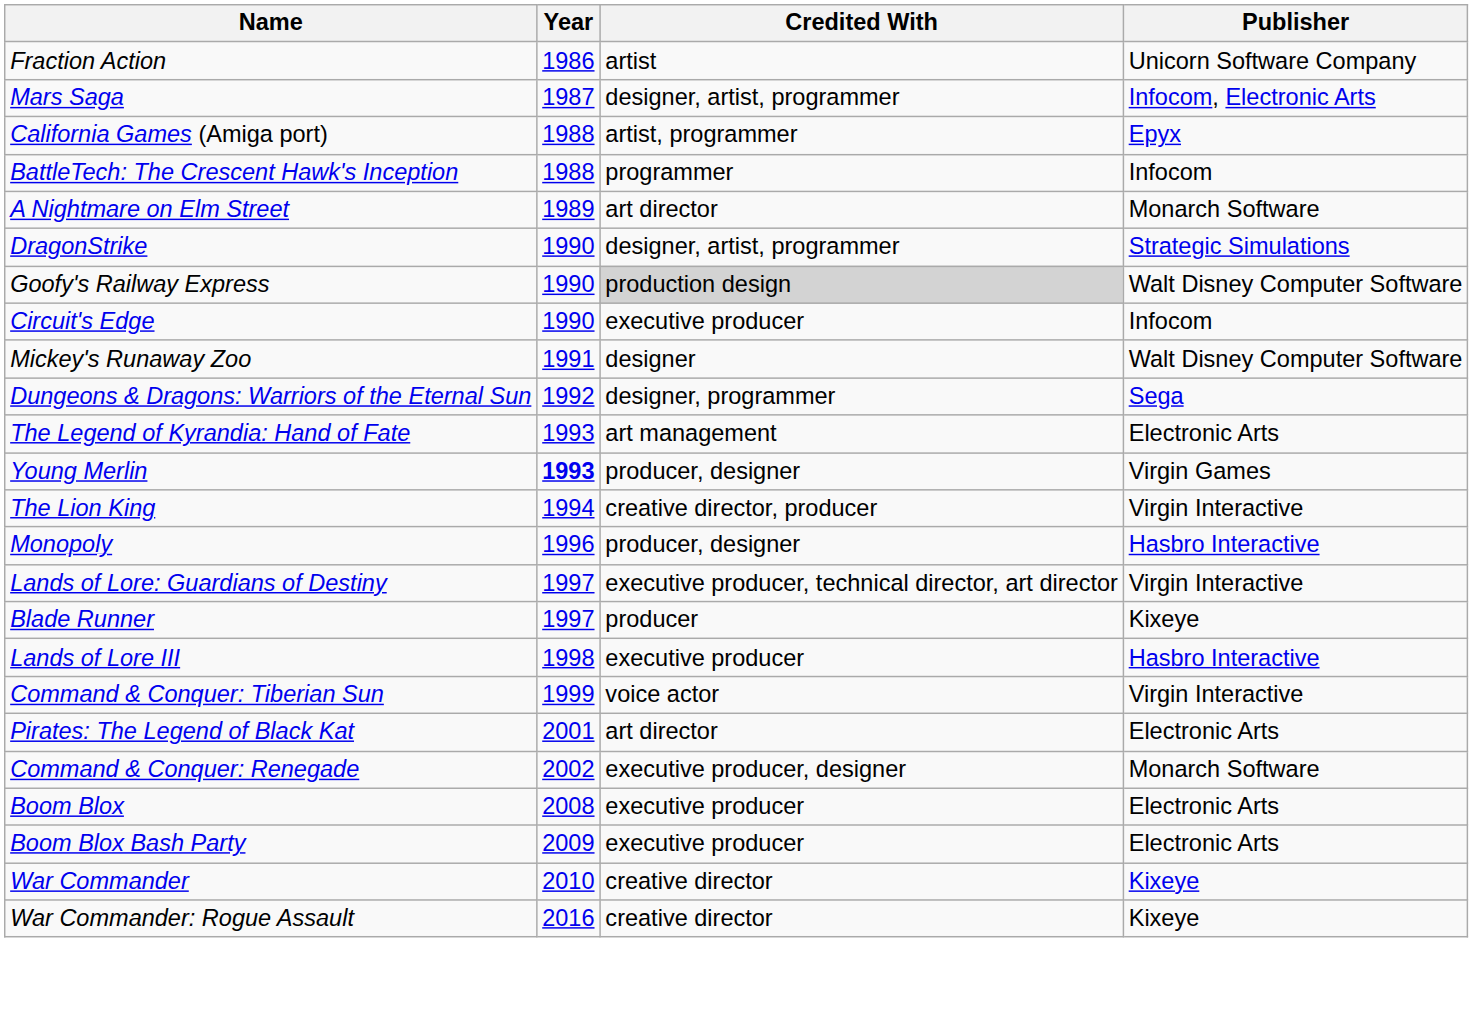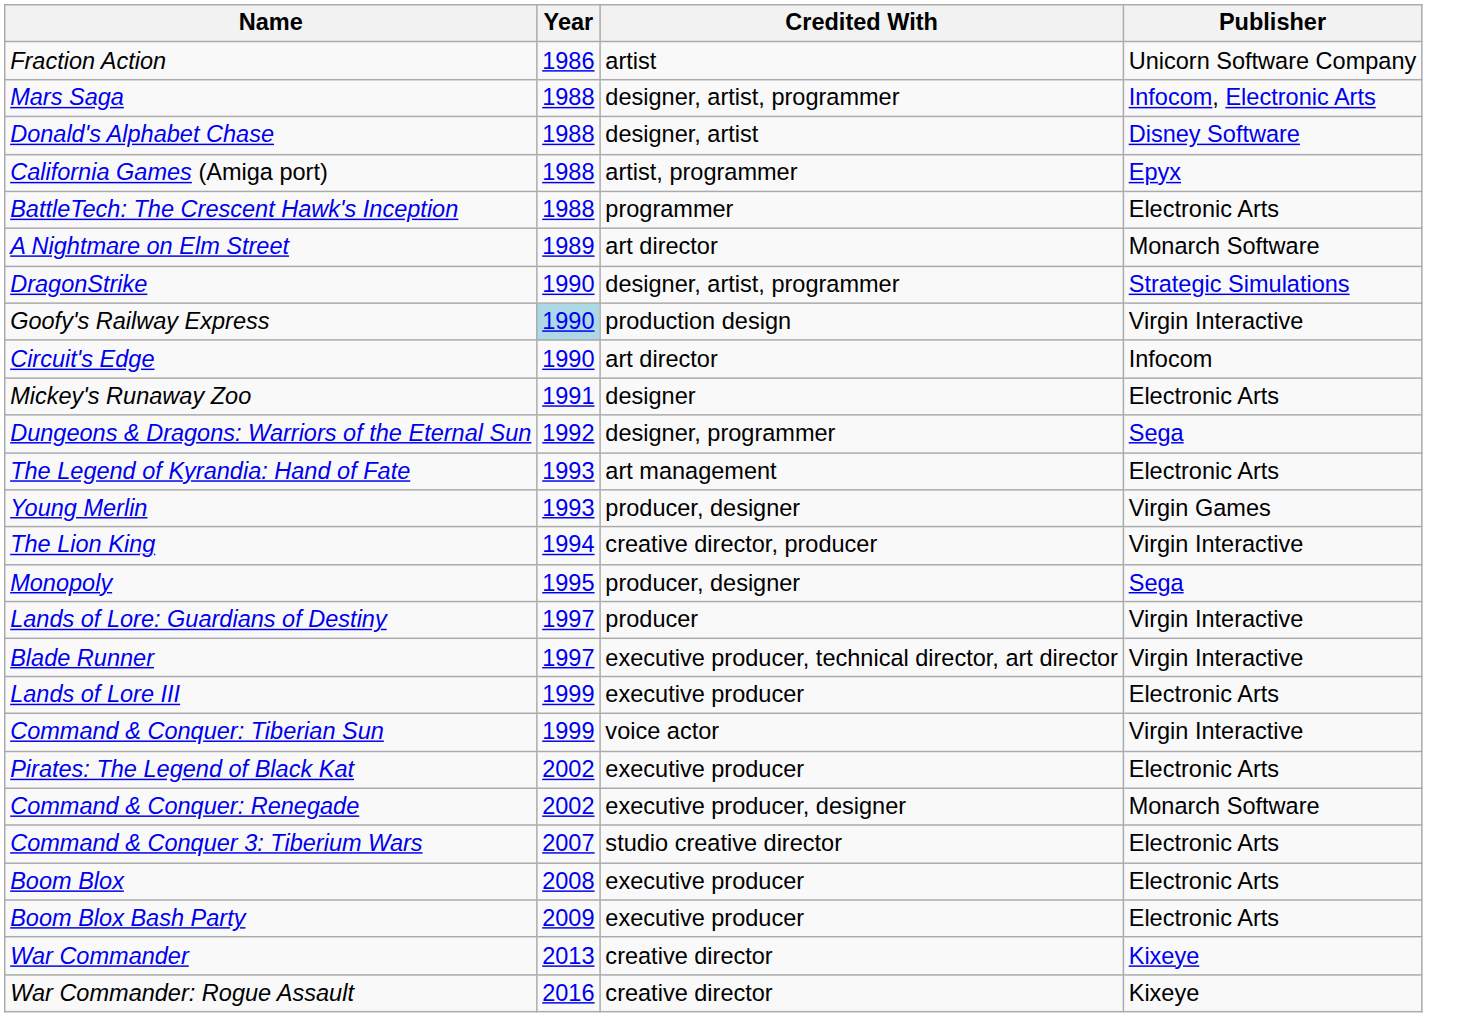Mars Saga | Year: 1987 -> 1988
+ row: Donald's Alphabet Chase | 1988 | designer, artist | Disney Software
BattleTech: The Crescent Hawk's Inception | Publisher: Infocom -> Electronic Arts
Goofy's Railway Express | Year: no background -> lightblue background
Goofy's Railway Express | Credited With: lightgrey background -> no background
Goofy's Railway Express | Publisher: Walt Disney Computer Software -> Virgin Interactive
Circuit's Edge | Credited With: executive producer -> art director
Mickey's Runaway Zoo | Publisher: Walt Disney Computer Software -> Electronic Arts
Young Merlin | Year: bold -> normal
Monopoly | Year: 1996 -> 1995
Monopoly | Publisher: Hasbro Interactive -> Sega
Lands of Lore: Guardians of Destiny | Credited With: executive producer, technical director, art director -> producer
Blade Runner | Credited With: producer -> executive producer, technical director, art director
Blade Runner | Publisher: Kixeye -> Virgin Interactive
Lands of Lore III | Year: 1998 -> 1999
Lands of Lore III | Publisher: Hasbro Interactive -> Electronic Arts
Pirates: The Legend of Black Kat | Year: 2001 -> 2002
Pirates: The Legend of Black Kat | Credited With: art director -> executive producer
+ row: Command & Conquer 3: Tiberium Wars | 2007 | studio creative director | Electronic Arts
War Commander | Year: 2010 -> 2013
